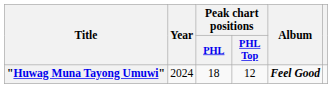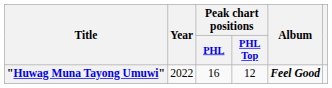"Huwag Muna Tayong Umuwi" | Year: 2024 -> 2022
"Huwag Muna Tayong Umuwi" | Peak chart positions / PHL: 18 -> 16
